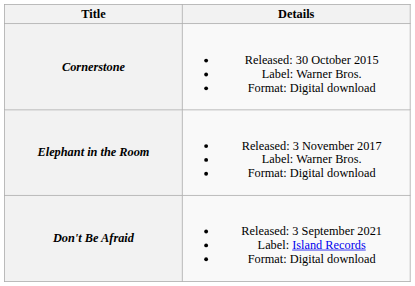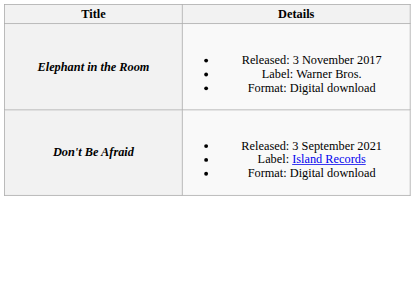- row: Cornerstone | Released: 30 October 2015 Label: Warner Bros. Format: Digital download
